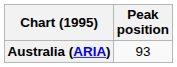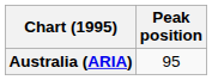Australia (ARIA) | Peak position: 93 -> 95
